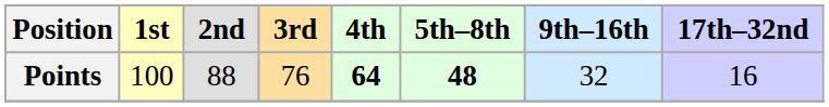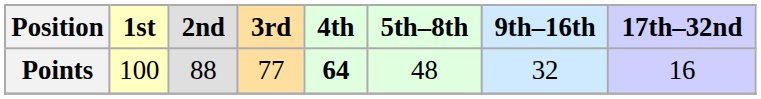Points | 3rd: 76 -> 77
Points | 5th–8th: bold -> normal
